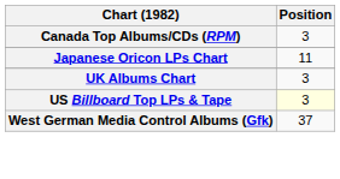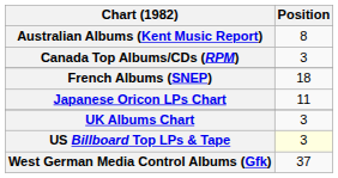+ row: Australian Albums (Kent Music Report) | 8
+ row: French Albums (SNEP) | 18
